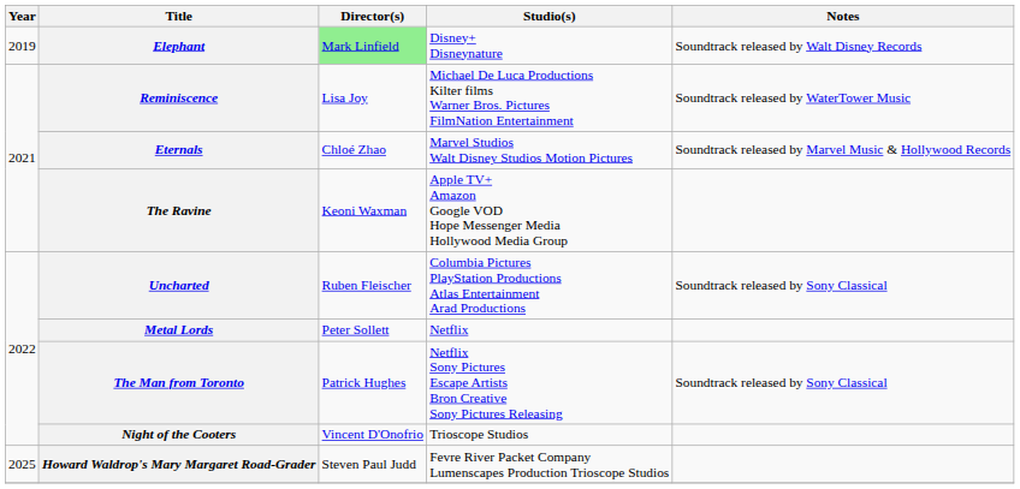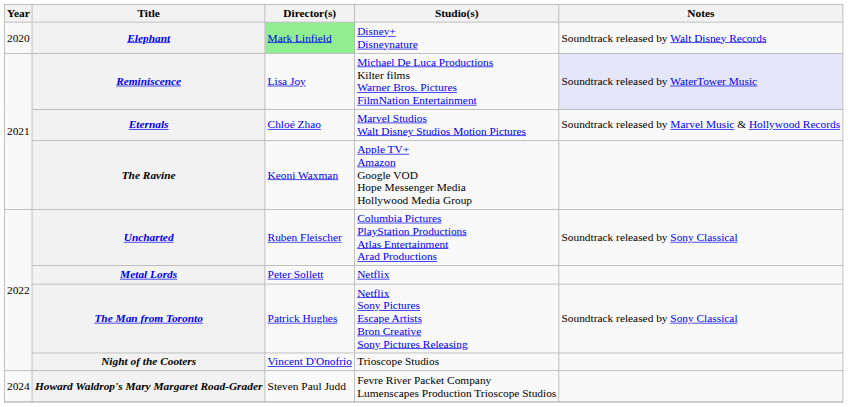Elephant | Year: 2019 -> 2020
Reminiscence | Notes: no background -> lavender background
Howard Waldrop's Mary Margaret Road-Grader | Year: 2025 -> 2024
